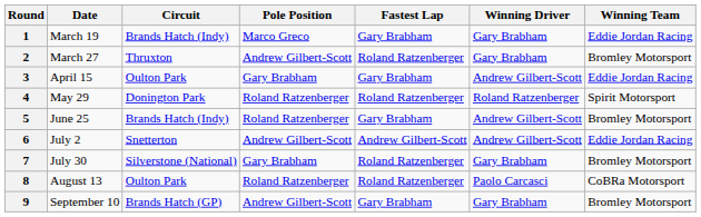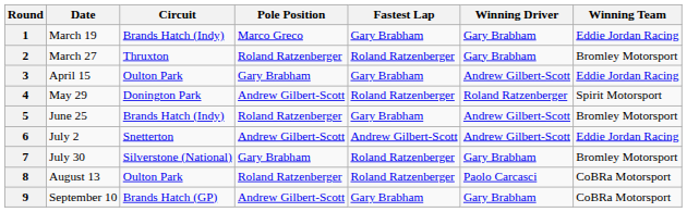2 | Pole Position: Andrew Gilbert-Scott -> Roland Ratzenberger
4 | Pole Position: Roland Ratzenberger -> Andrew Gilbert-Scott
9 | Winning Team: Bromley Motorsport -> CoBRa Motorsport
